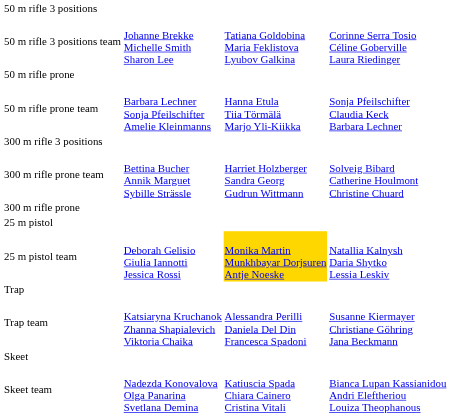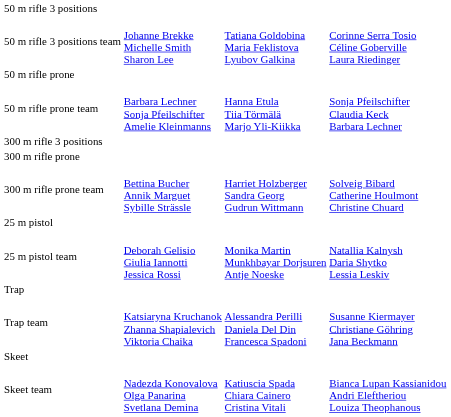rows swapped: 300 m rifle prone <-> 300 m rifle prone team
25 m pistol team | column 3: gold background -> no background
